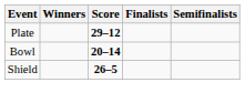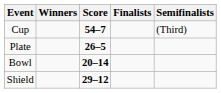+ row: Cup | 54–7 | (Third)
Plate | Score: 29–12 -> 26–5
Shield | Score: 26–5 -> 29–12
